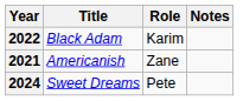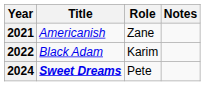rows swapped: 2021 <-> 2022
2024 | Title: normal -> bold
